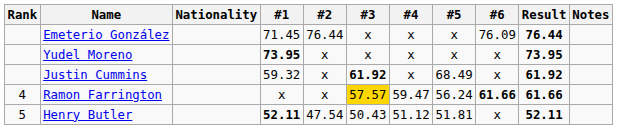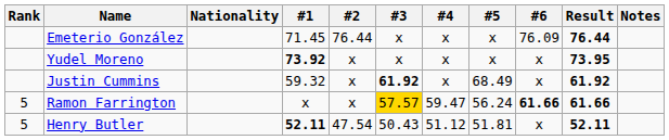Yudel Moreno | #1: 73.95 -> 73.92
Ramon Farrington | Rank: 4 -> 5
